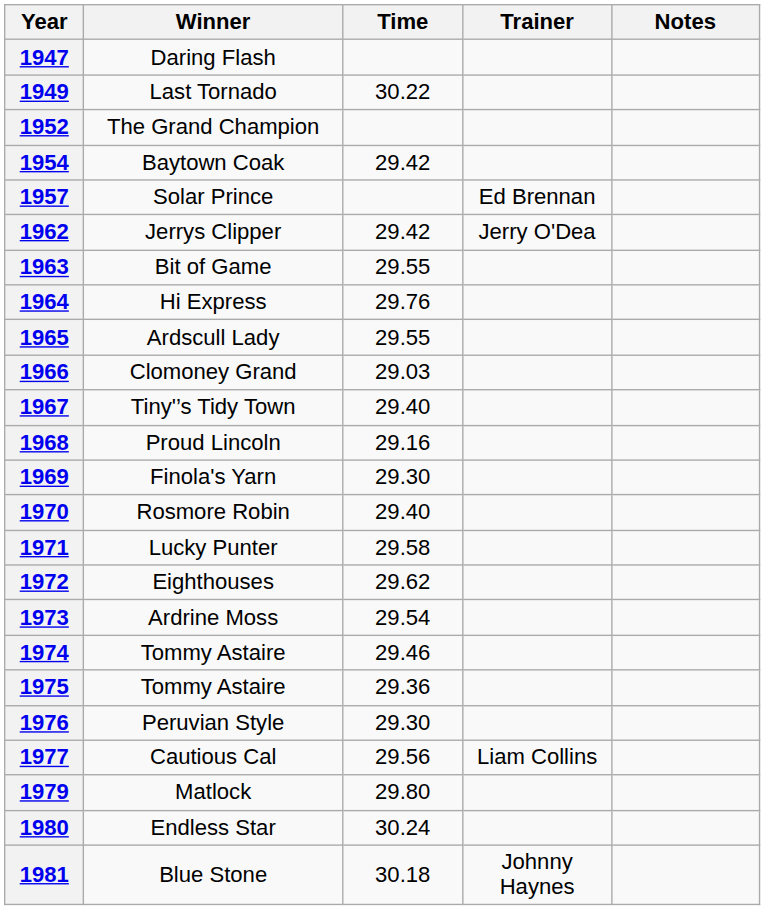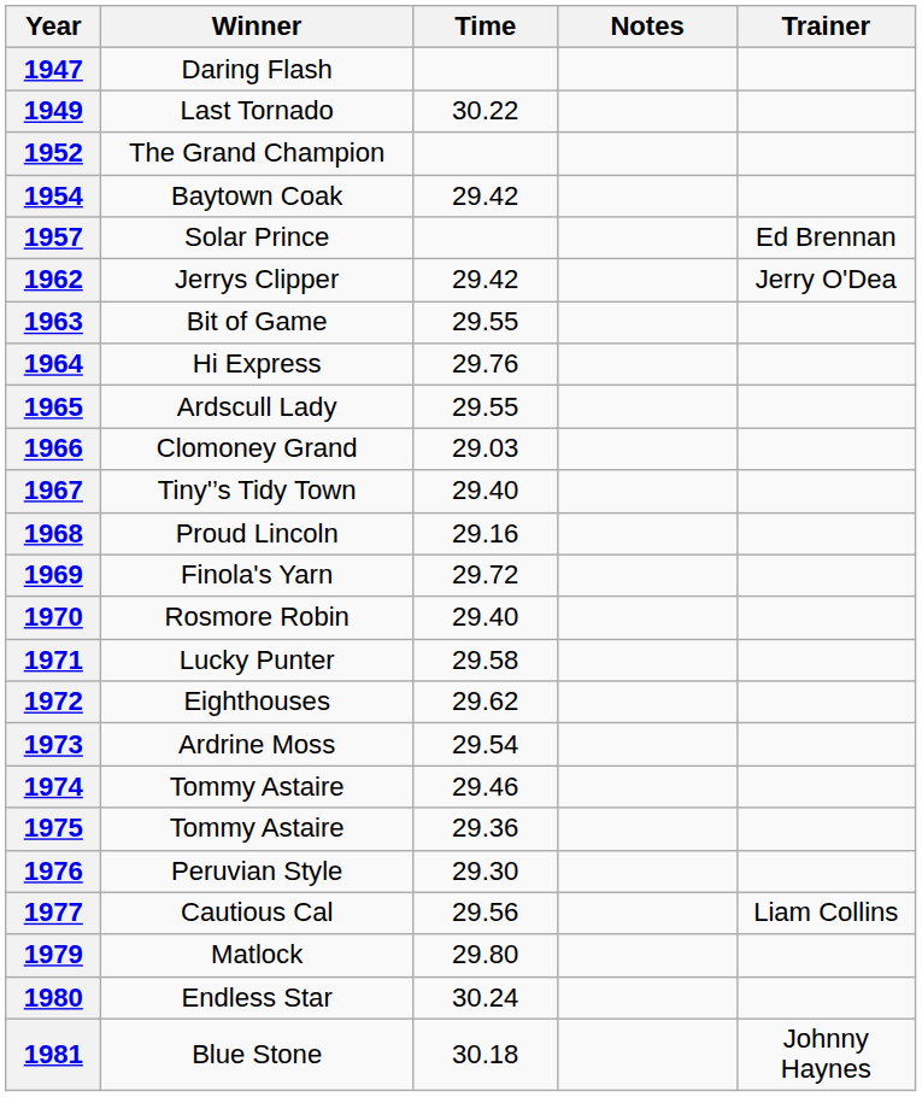columns swapped: Trainer <-> Notes
1969 | Time: 29.30 -> 29.72
